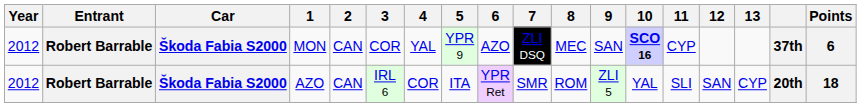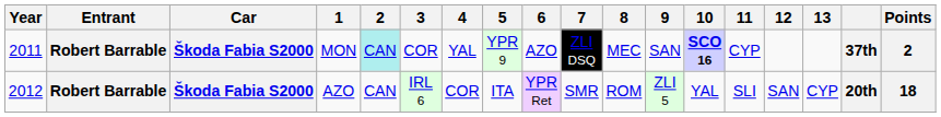MON | Year: 2012 -> 2011
MON | 2: no background -> paleturquoise background
MON | Points: 6 -> 2
